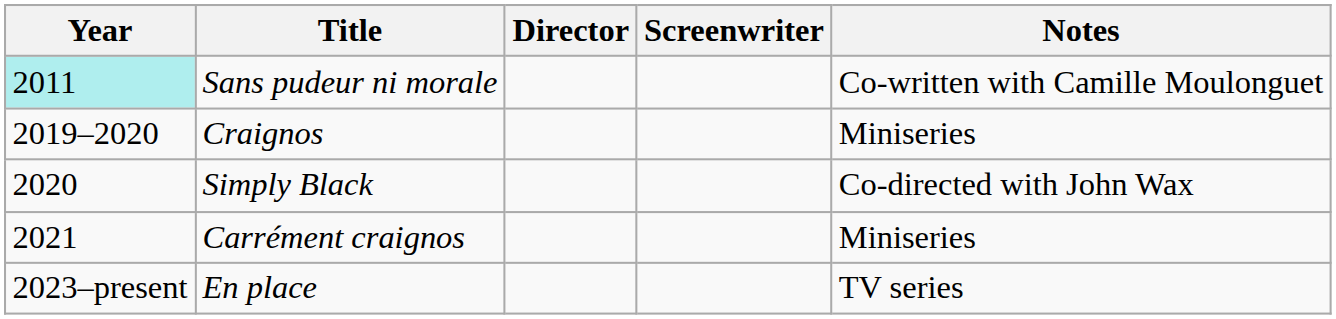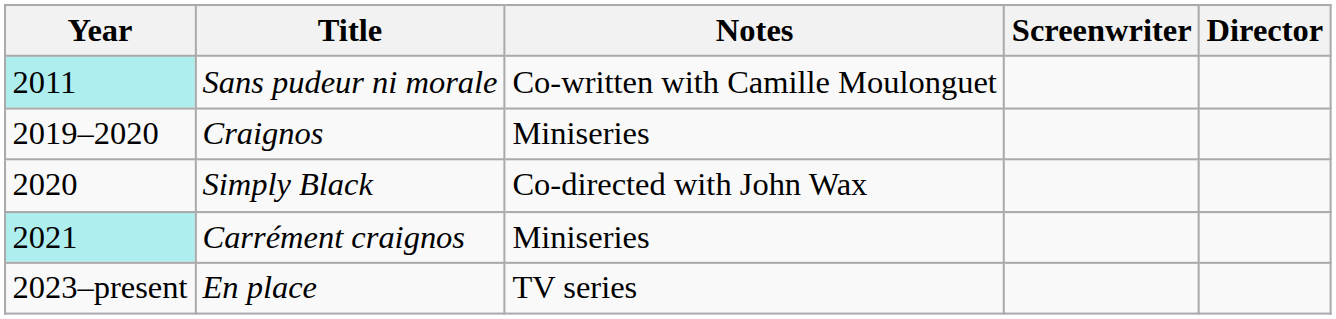columns swapped: Director <-> Notes
Carrément craignos | Year: no background -> paleturquoise background
